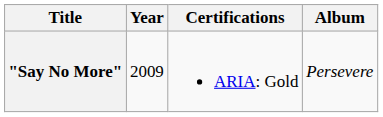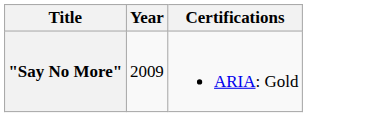- column: Album | Persevere
